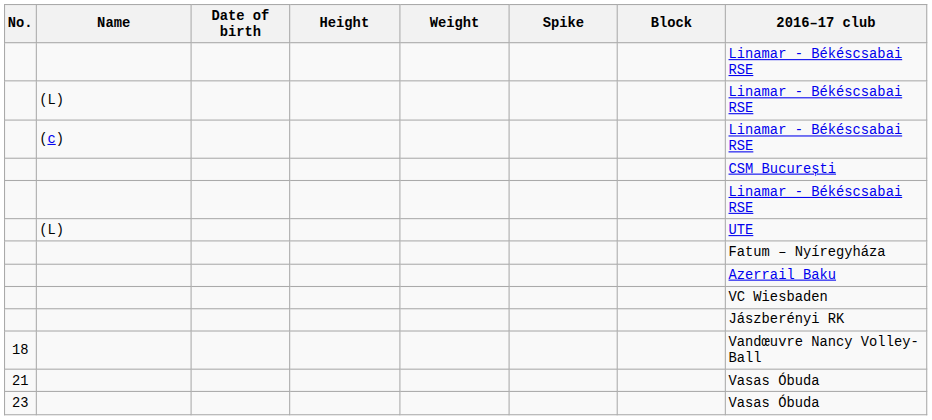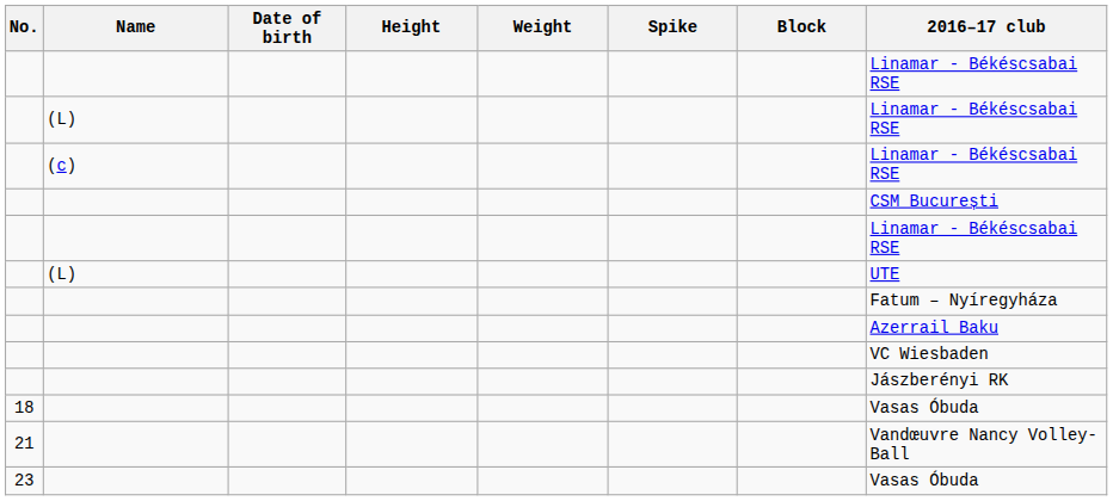18 | 2016–17 club: Vandœuvre Nancy Volley-Ball -> Vasas Óbuda
21 | 2016–17 club: Vasas Óbuda -> Vandœuvre Nancy Volley-Ball
